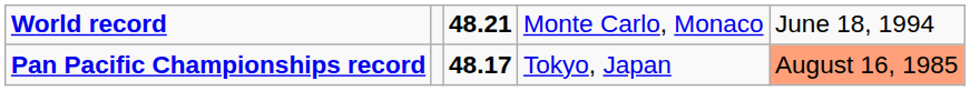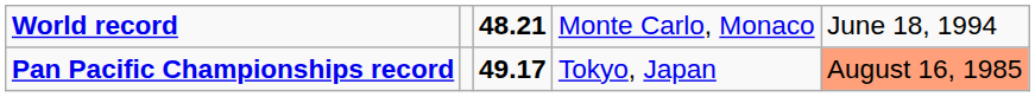Pan Pacific Championships record | column 3: 48.17 -> 49.17
